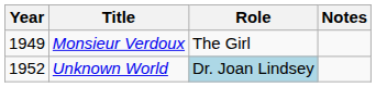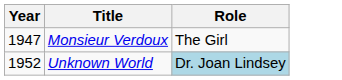- column: Notes
Monsieur Verdoux | Year: 1949 -> 1947
